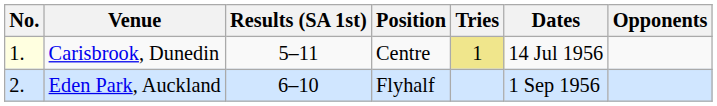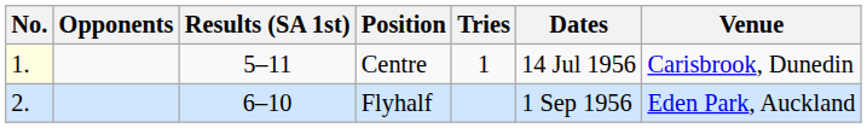columns swapped: Opponents <-> Venue
Centre | Tries: khaki background -> no background
